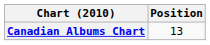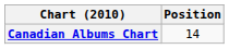Canadian Albums Chart | Position: 13 -> 14
